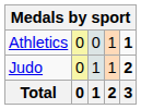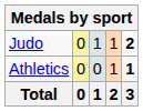rows swapped: Athletics <-> Judo
